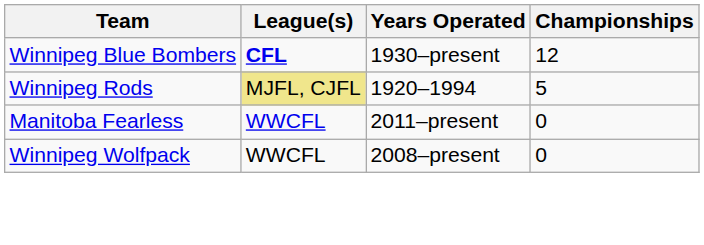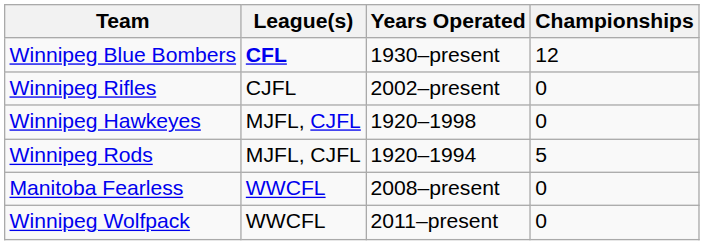+ row: Winnipeg Rifles | CJFL | 2002–present | 0
+ row: Winnipeg Hawkeyes | MJFL, CJFL | 1920–1998 | 0
Winnipeg Rods | League(s): khaki background -> no background
Manitoba Fearless | Years Operated: 2011–present -> 2008–present
Winnipeg Wolfpack | Years Operated: 2008–present -> 2011–present
